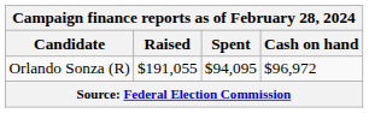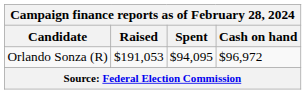Orlando Sonza (R) | Raised: $191,055 -> $191,053
